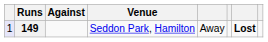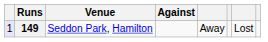columns swapped: Against <-> Venue
149 | column 7: bold -> normal
